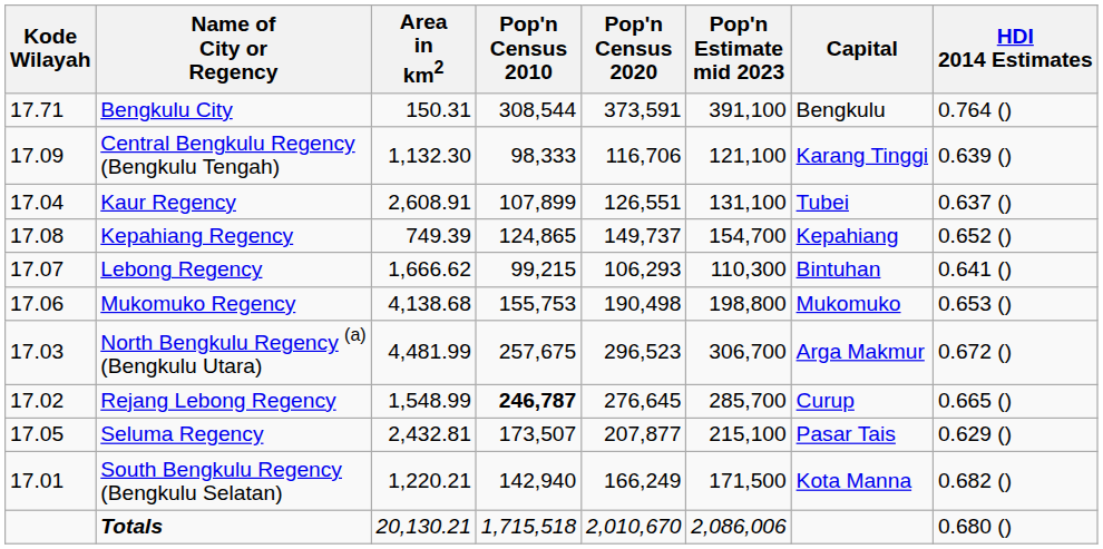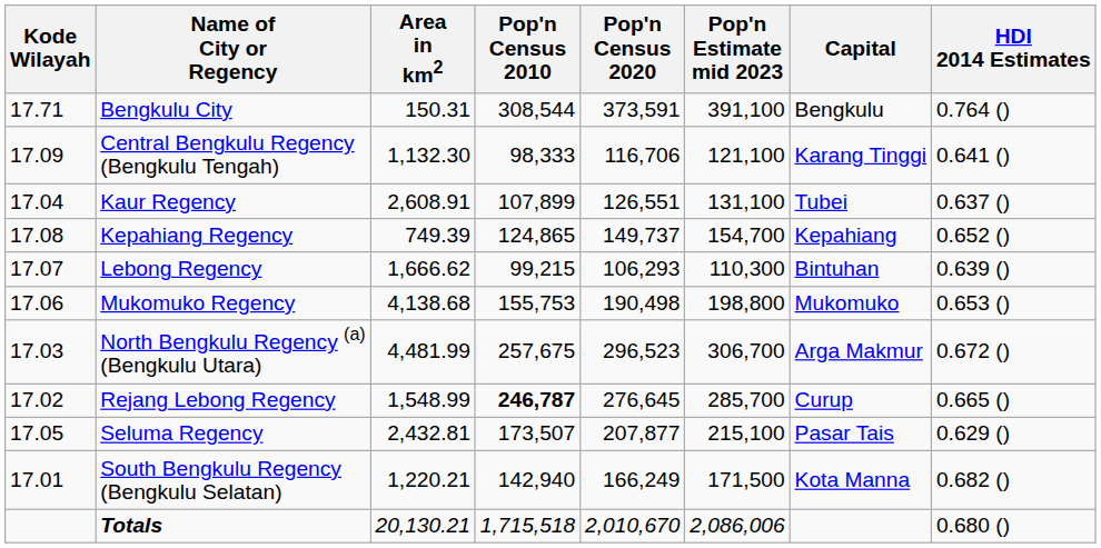Central Bengkulu Regency (Bengkulu Tengah) | HDI 2014 Estimates: 0.639 () -> 0.641 ()
Lebong Regency | HDI 2014 Estimates: 0.641 () -> 0.639 ()
